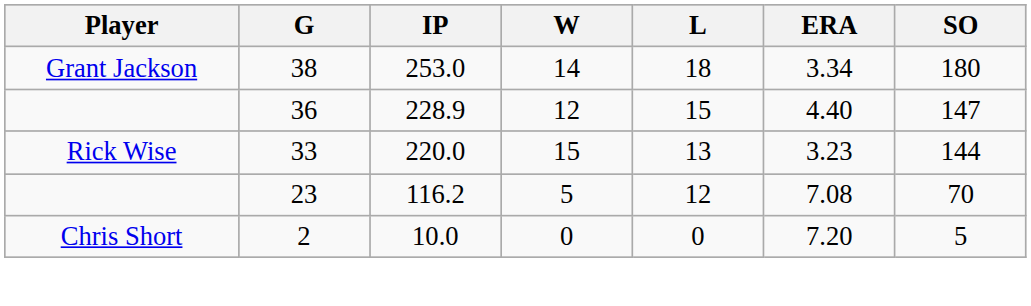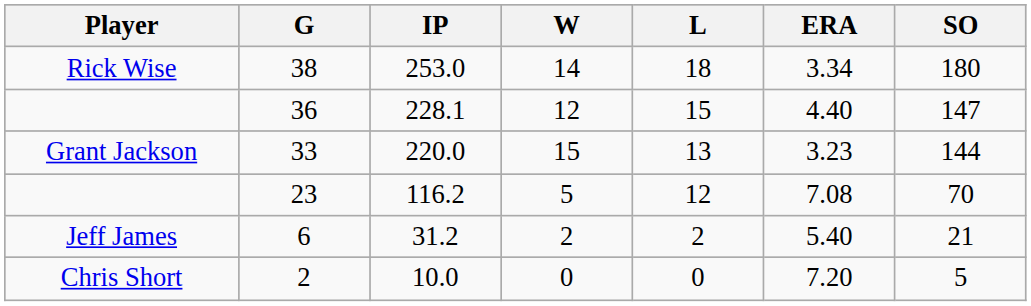38 | Player: Grant Jackson -> Rick Wise
36 | IP: 228.9 -> 228.1
33 | Player: Rick Wise -> Grant Jackson
+ row: Jeff James | 6 | 31.2 | 2 | 2 | 5.40 | 21
